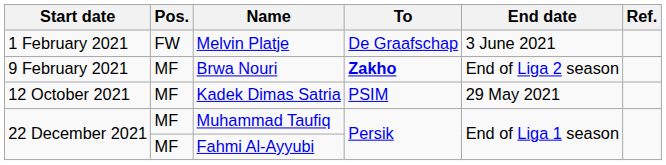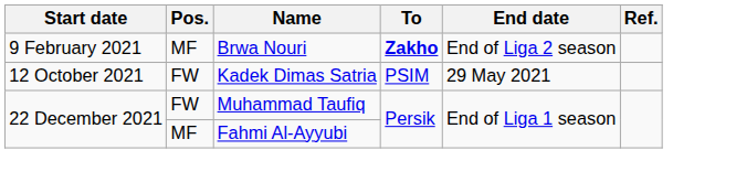- row: 1 February 2021 | FW | Melvin Platje | De Graafschap | 3 June 2021
Kadek Dimas Satria | Pos.: MF -> FW
Muhammad Taufiq | Pos.: MF -> FW
